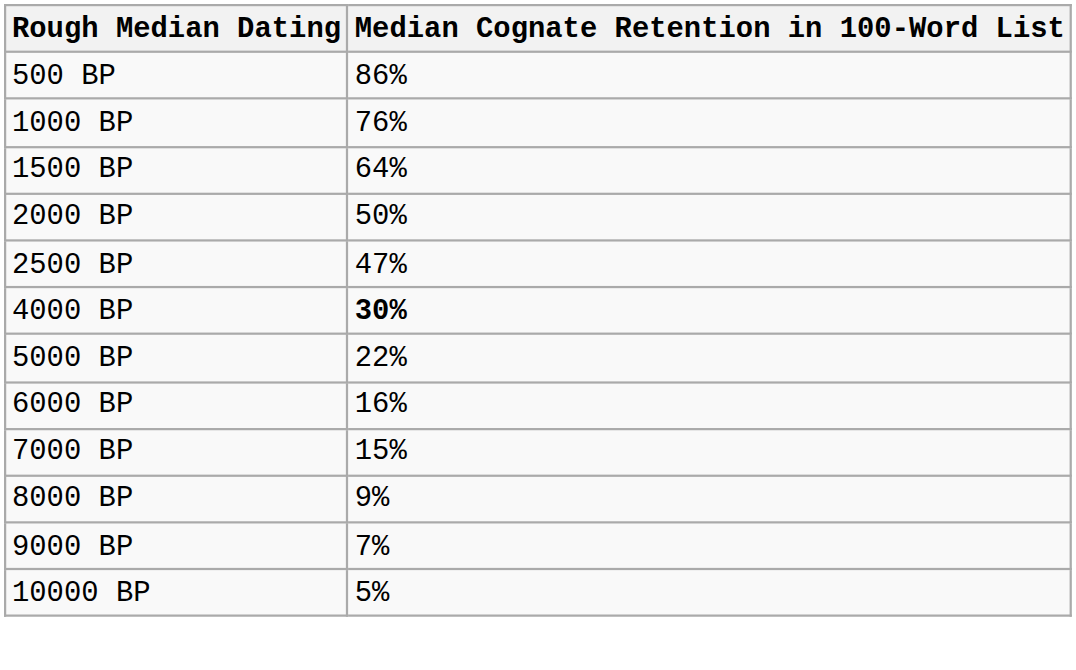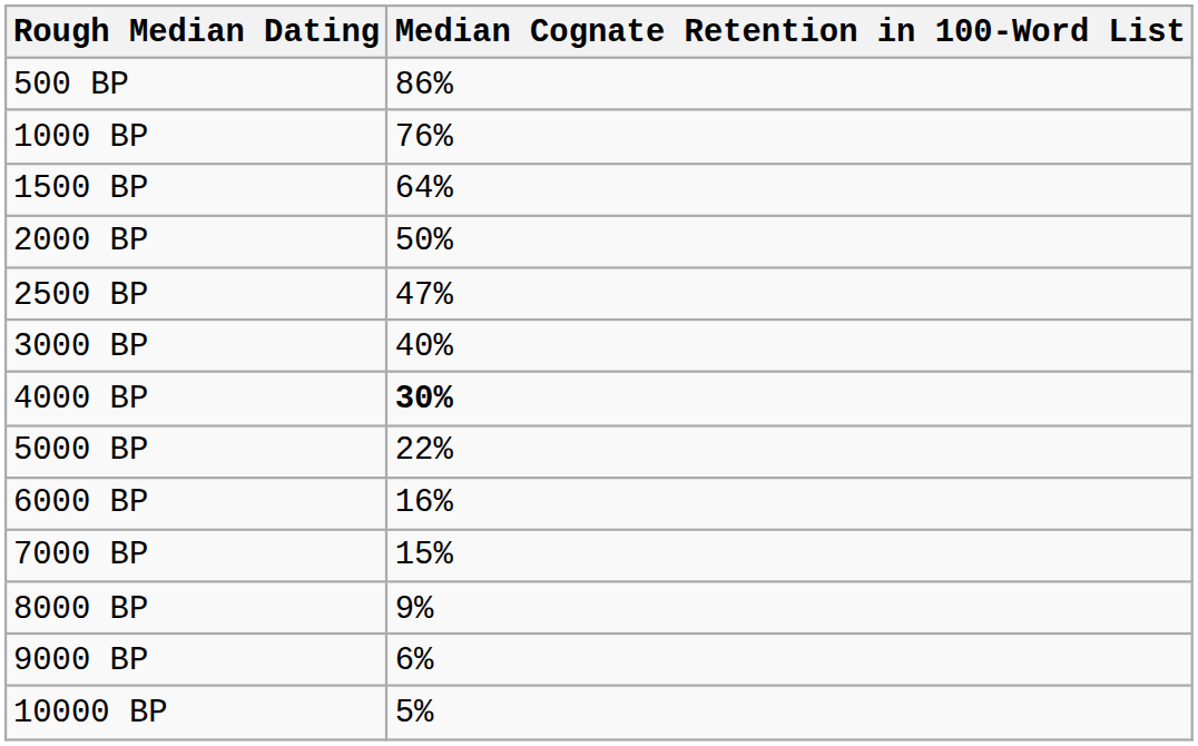+ row: 3000 BP | 40%
9000 BP | Median Cognate Retention in 100-Word List: 7% -> 6%
